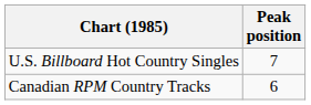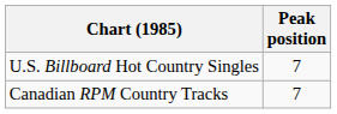Canadian RPM Country Tracks | Peak position: 6 -> 7
